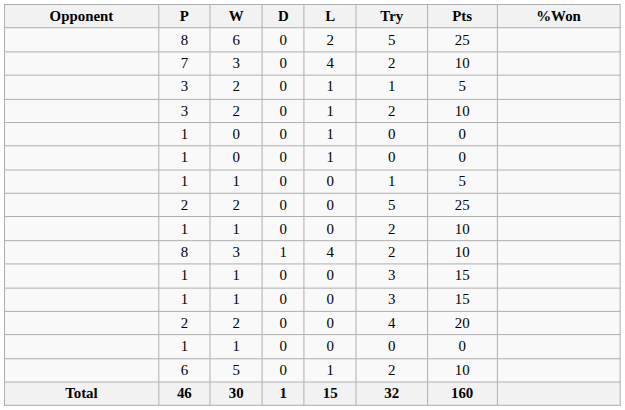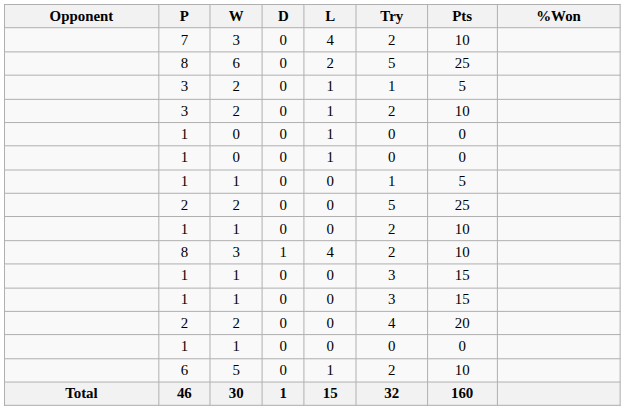rows swapped: 8 / 6 <-> 7
